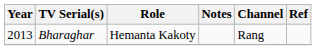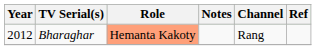Bharaghar | Year: 2013 -> 2012
Bharaghar | Role: no background -> lightsalmon background
